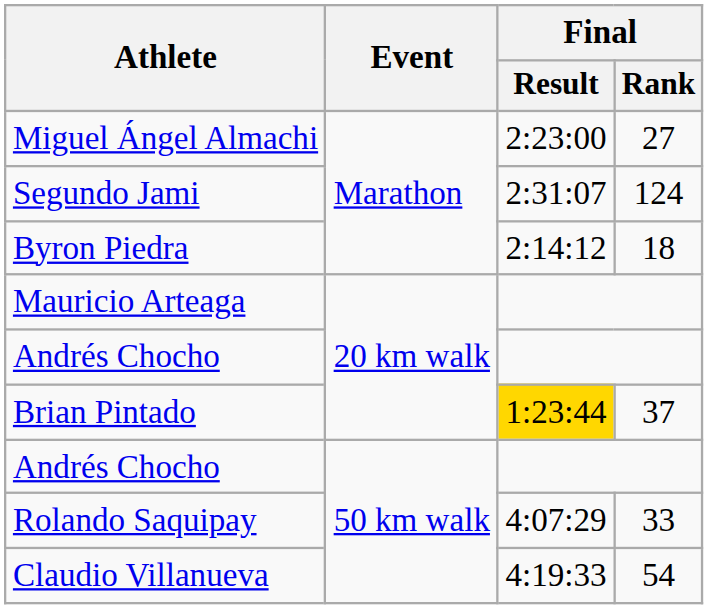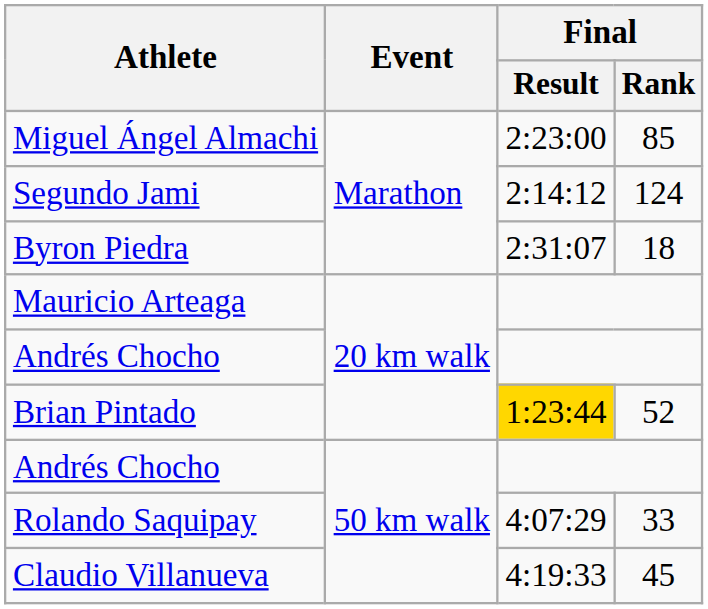Miguel Ángel Almachi | Final / Rank: 27 -> 85
Segundo Jami | Final / Result: 2:31:07 -> 2:14:12
Byron Piedra | Final / Result: 2:14:12 -> 2:31:07
Brian Pintado | Final / Rank: 37 -> 52
Claudio Villanueva | Final / Rank: 54 -> 45
